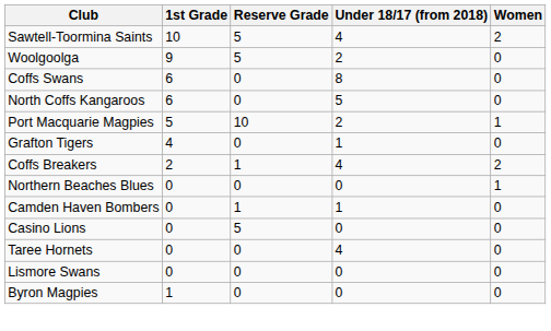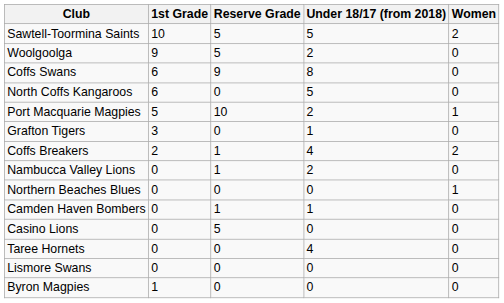Sawtell-Toormina Saints | Under 18/17 (from 2018): 4 -> 5
Coffs Swans | Reserve Grade: 0 -> 9
Grafton Tigers | 1st Grade: 4 -> 3
+ row: Nambucca Valley Lions | 0 | 1 | 2 | 0
